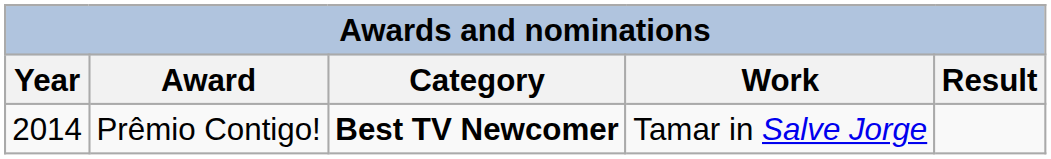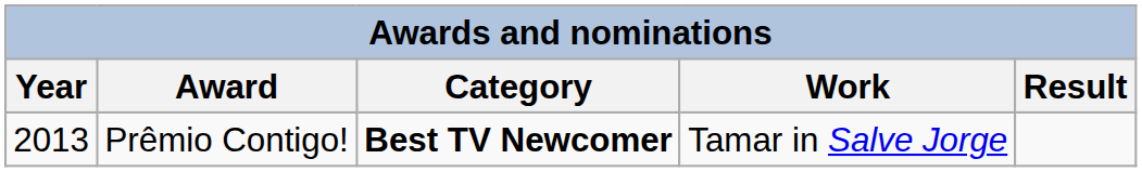Prêmio Contigo! | Year: 2014 -> 2013
